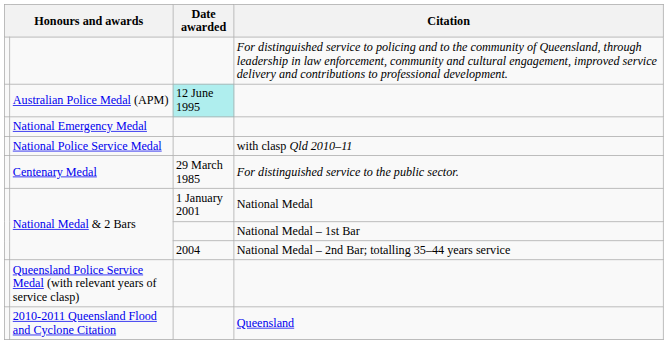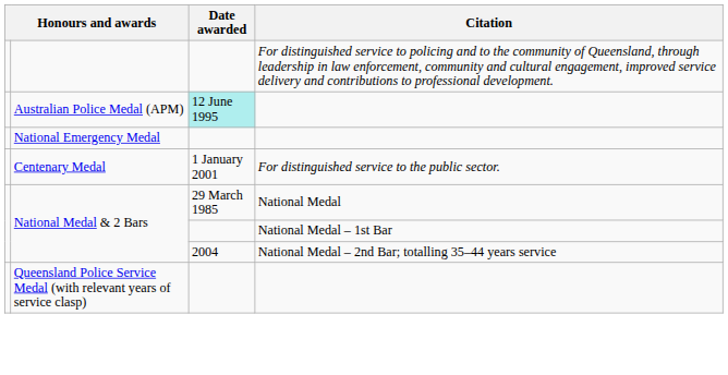- row: National Police Service Medal | with clasp Qld 2010–11
Centenary Medal | Date awarded: 29 March 1985 -> 1 January 2001
National Medal & 2 Bars / National Medal | Date awarded: 1 January 2001 -> 29 March 1985
- row: 2010-2011 Queensland Flood and Cyclone Citation | Queensland
